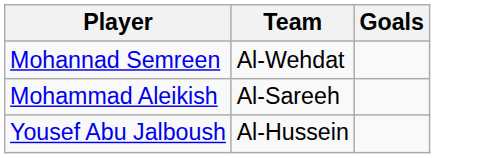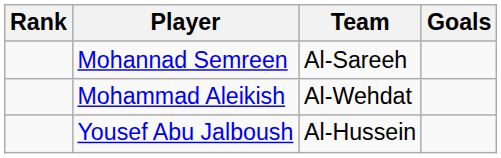+ column: Rank
Mohannad Semreen | Team: Al-Wehdat -> Al-Sareeh
Mohammad Aleikish | Team: Al-Sareeh -> Al-Wehdat
